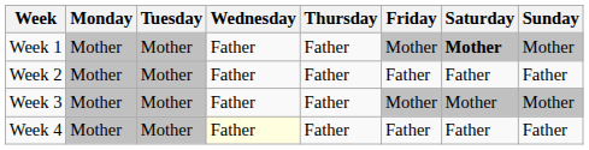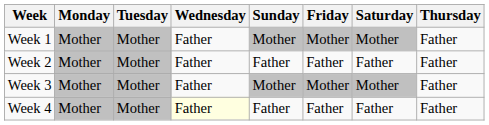columns swapped: Thursday <-> Sunday
Week 1 | Saturday: bold -> normal
